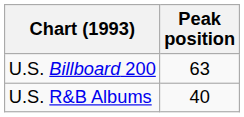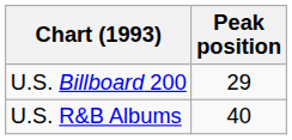U.S. Billboard 200 | Peak position: 63 -> 29
